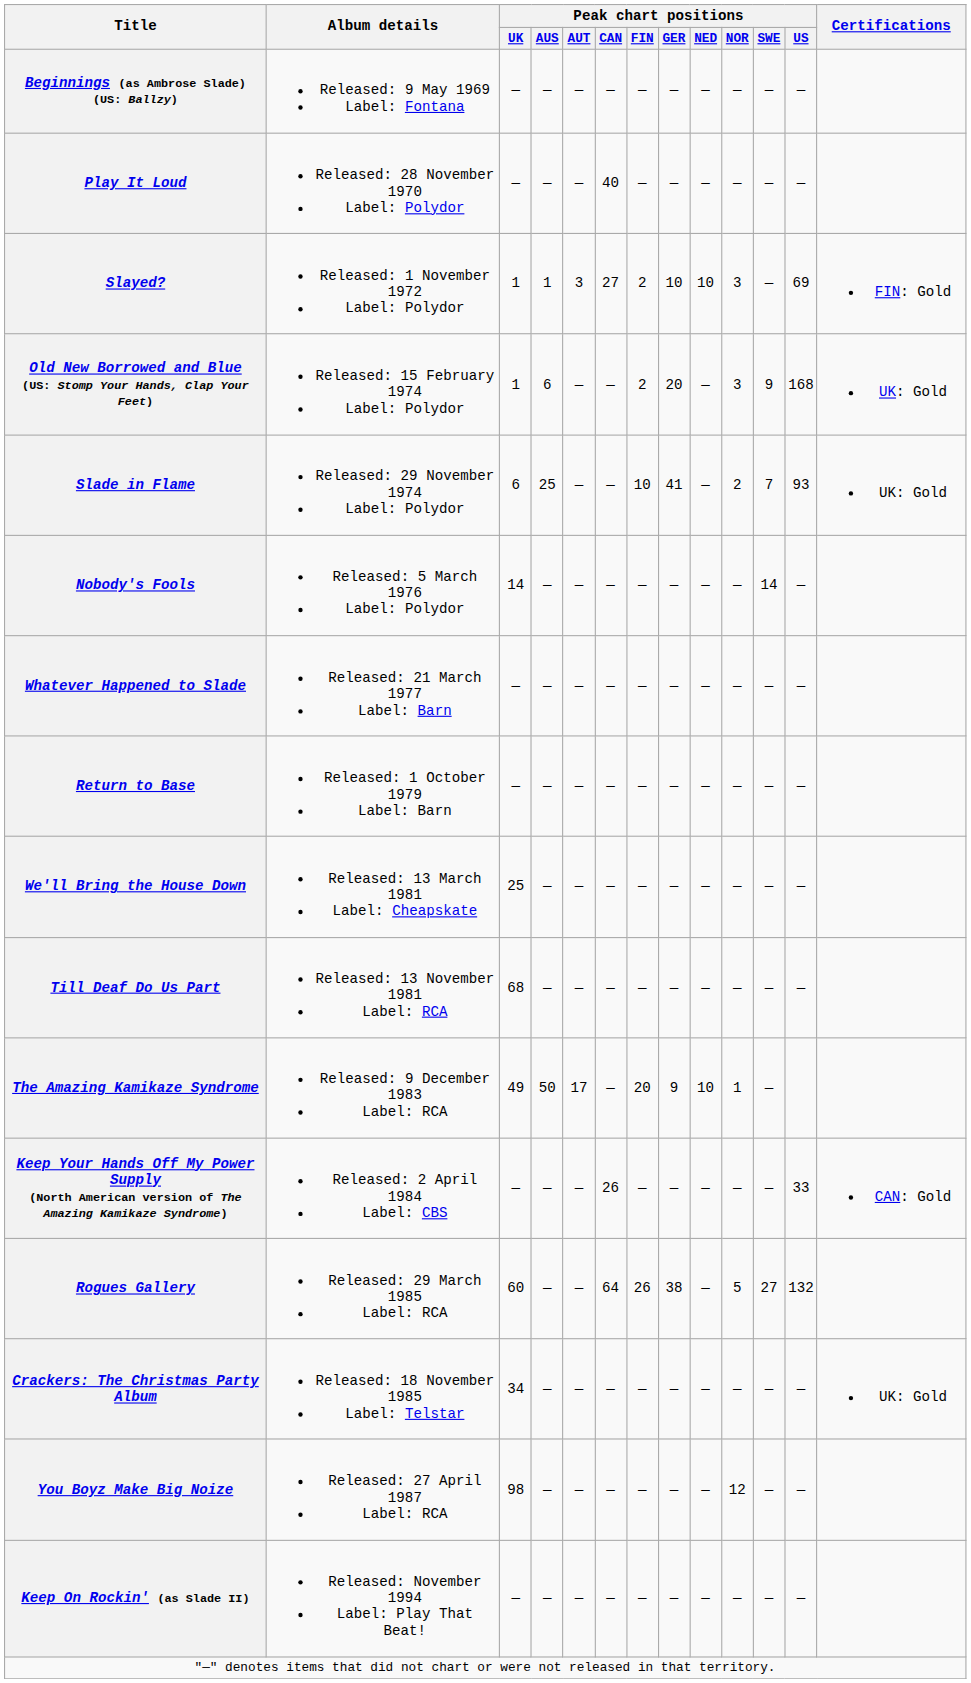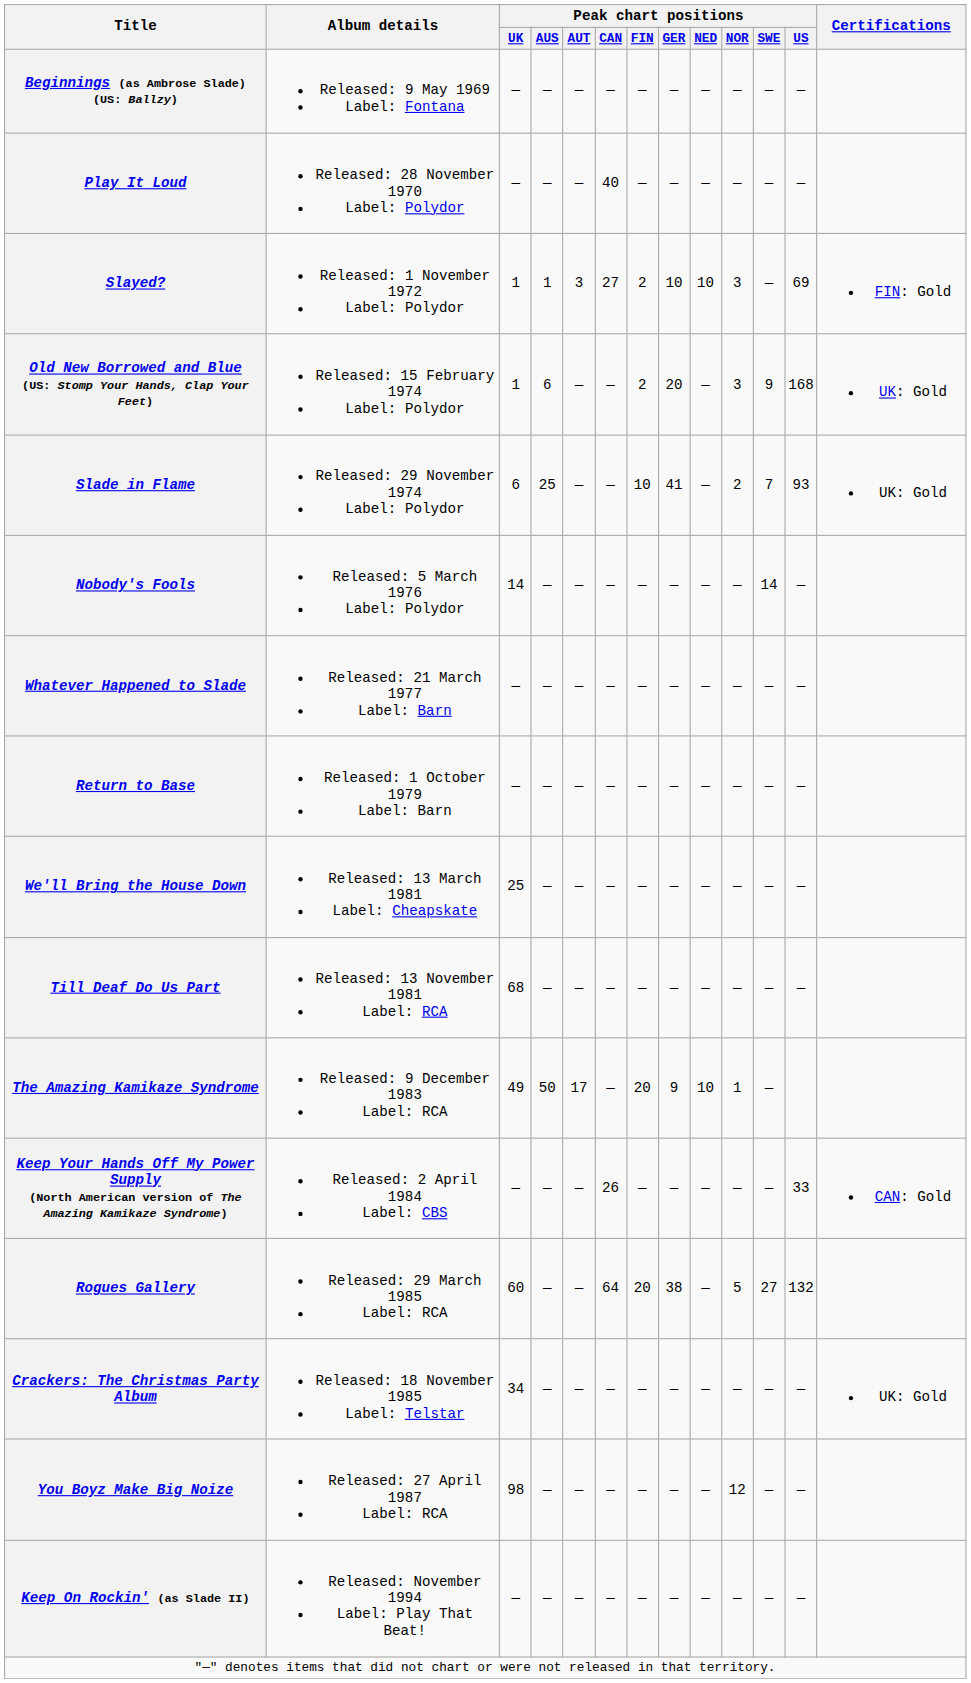Rogues Gallery | Peak chart positions / FIN: 26 -> 20
